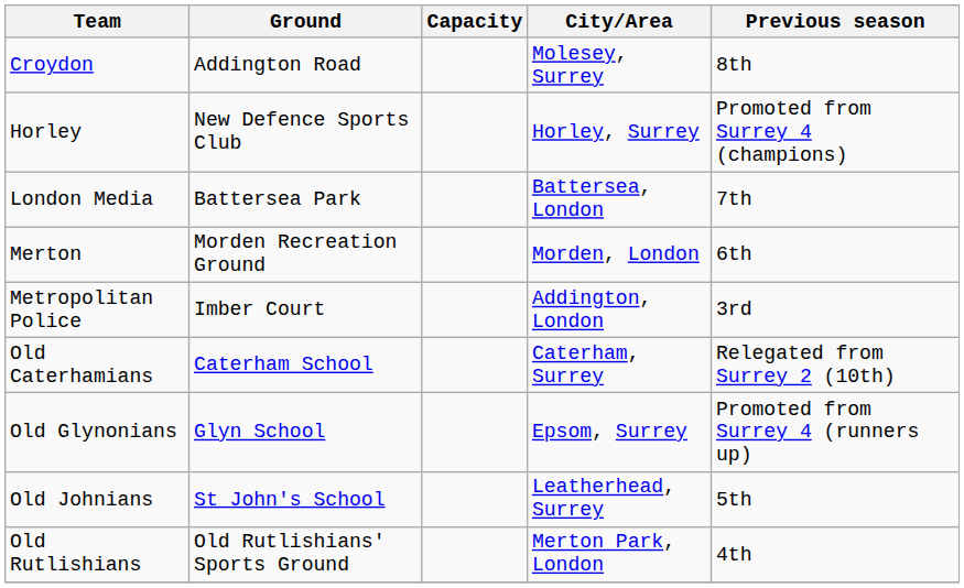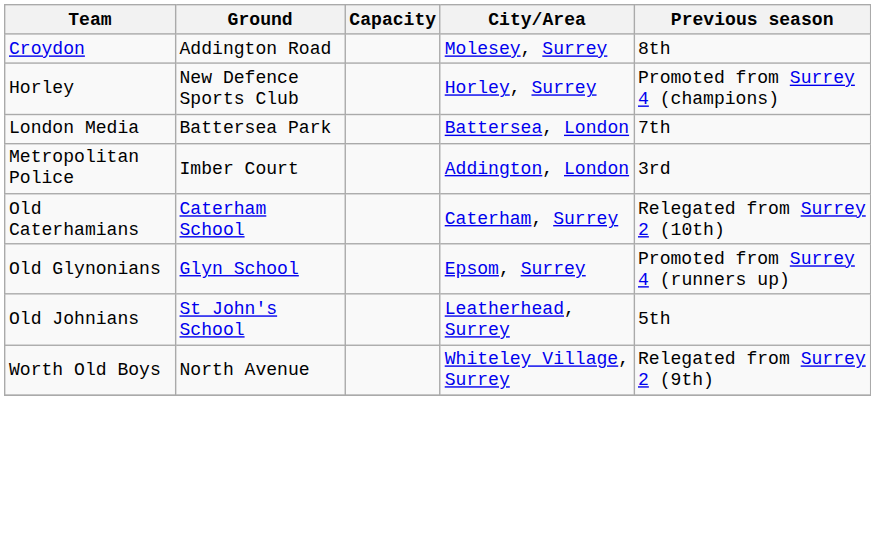- row: Merton | Morden Recreation Ground | Morden, London | 6th
- row: Old Rutlishians | Old Rutlishians' Sports Ground | Merton Park, London | 4th
+ row: Worth Old Boys | North Avenue | Whiteley Village, Surrey | Relegated from Surrey 2 (9th)
